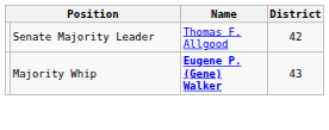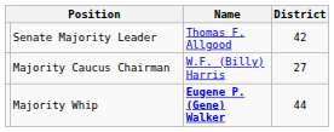+ row: Majority Caucus Chairman | W.F. (Billy) Harris | 27
Majority Whip | District: 43 -> 44
